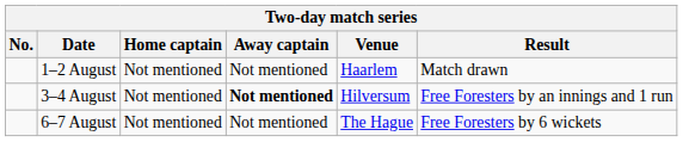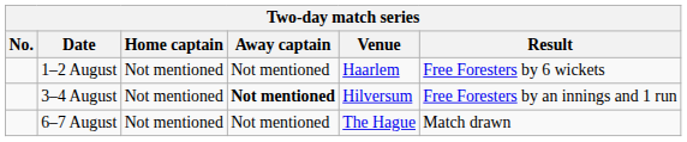1–2 August | Result: Match drawn -> Free Foresters by 6 wickets
6–7 August | Result: Free Foresters by 6 wickets -> Match drawn
